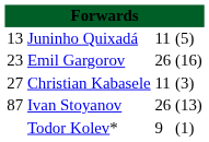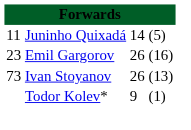Juninho Quixadá | column 1: 13 -> 11
Juninho Quixadá | column 3: 11 -> 14
- row: 27 | Christian Kabasele | 11 | (3)
Ivan Stoyanov | column 1: 87 -> 73
